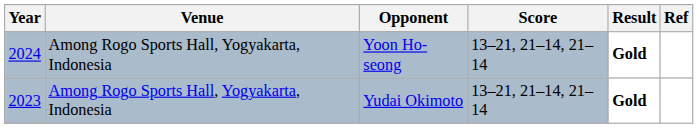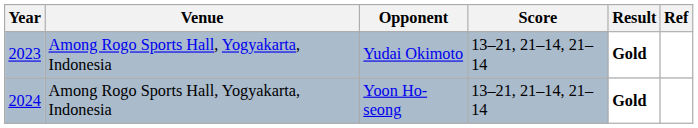rows swapped: Yudai Okimoto <-> Yoon Ho-seong
